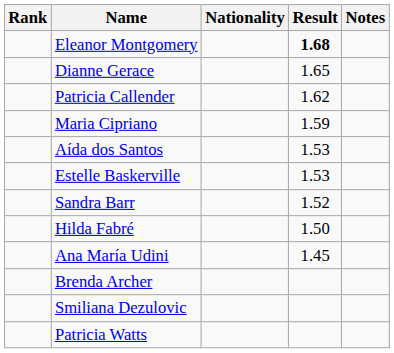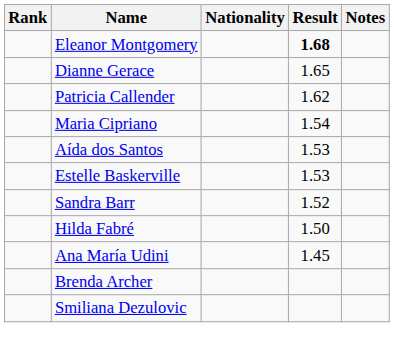Maria Cipriano | Result: 1.59 -> 1.54
- row: Patricia Watts
